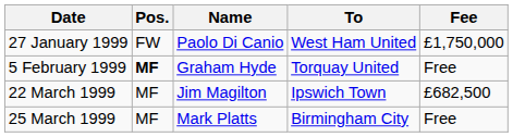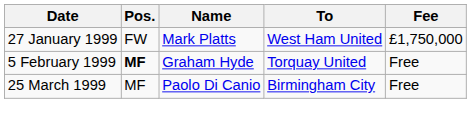27 January 1999 | Name: Paolo Di Canio -> Mark Platts
- row: 22 March 1999 | MF | Jim Magilton | Ipswich Town | £682,500
25 March 1999 | Name: Mark Platts -> Paolo Di Canio
